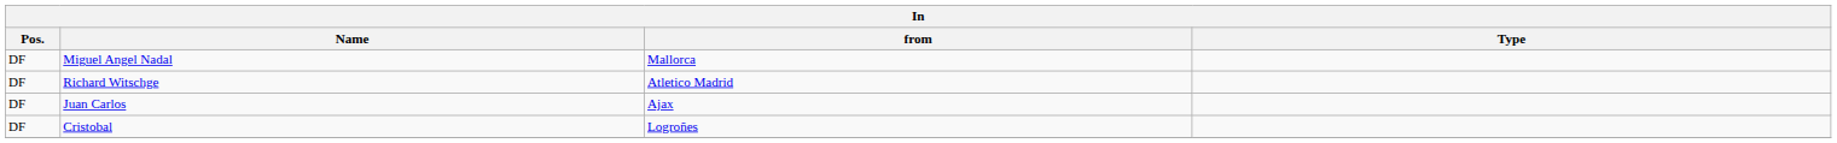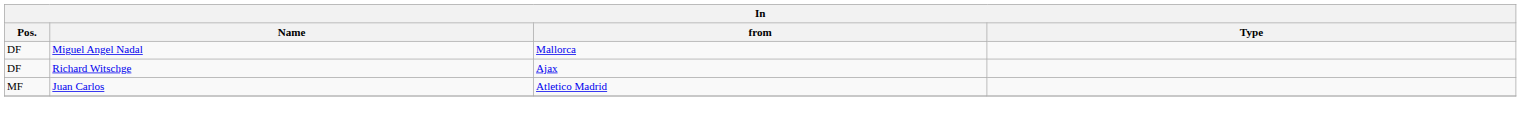Richard Witschge | from: Atletico Madrid -> Ajax
Juan Carlos | Pos.: DF -> MF
Juan Carlos | from: Ajax -> Atletico Madrid
- row: DF | Cristobal | Logroñes
